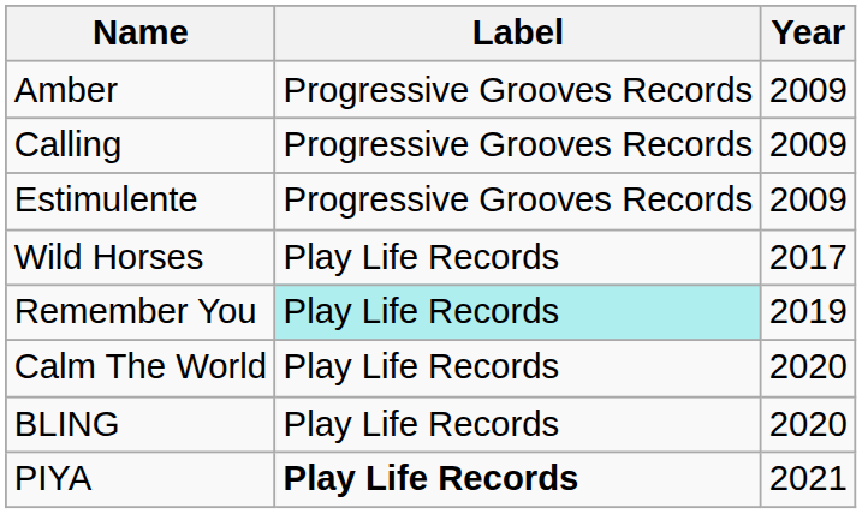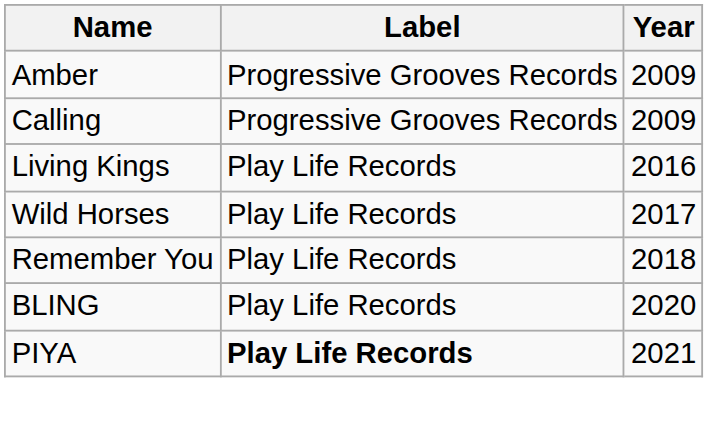- row: Estimulente | Progressive Grooves Records | 2009
+ row: Living Kings | Play Life Records | 2016
Remember You | Label: paleturquoise background -> no background
Remember You | Year: 2019 -> 2018
- row: Calm The World | Play Life Records | 2020
